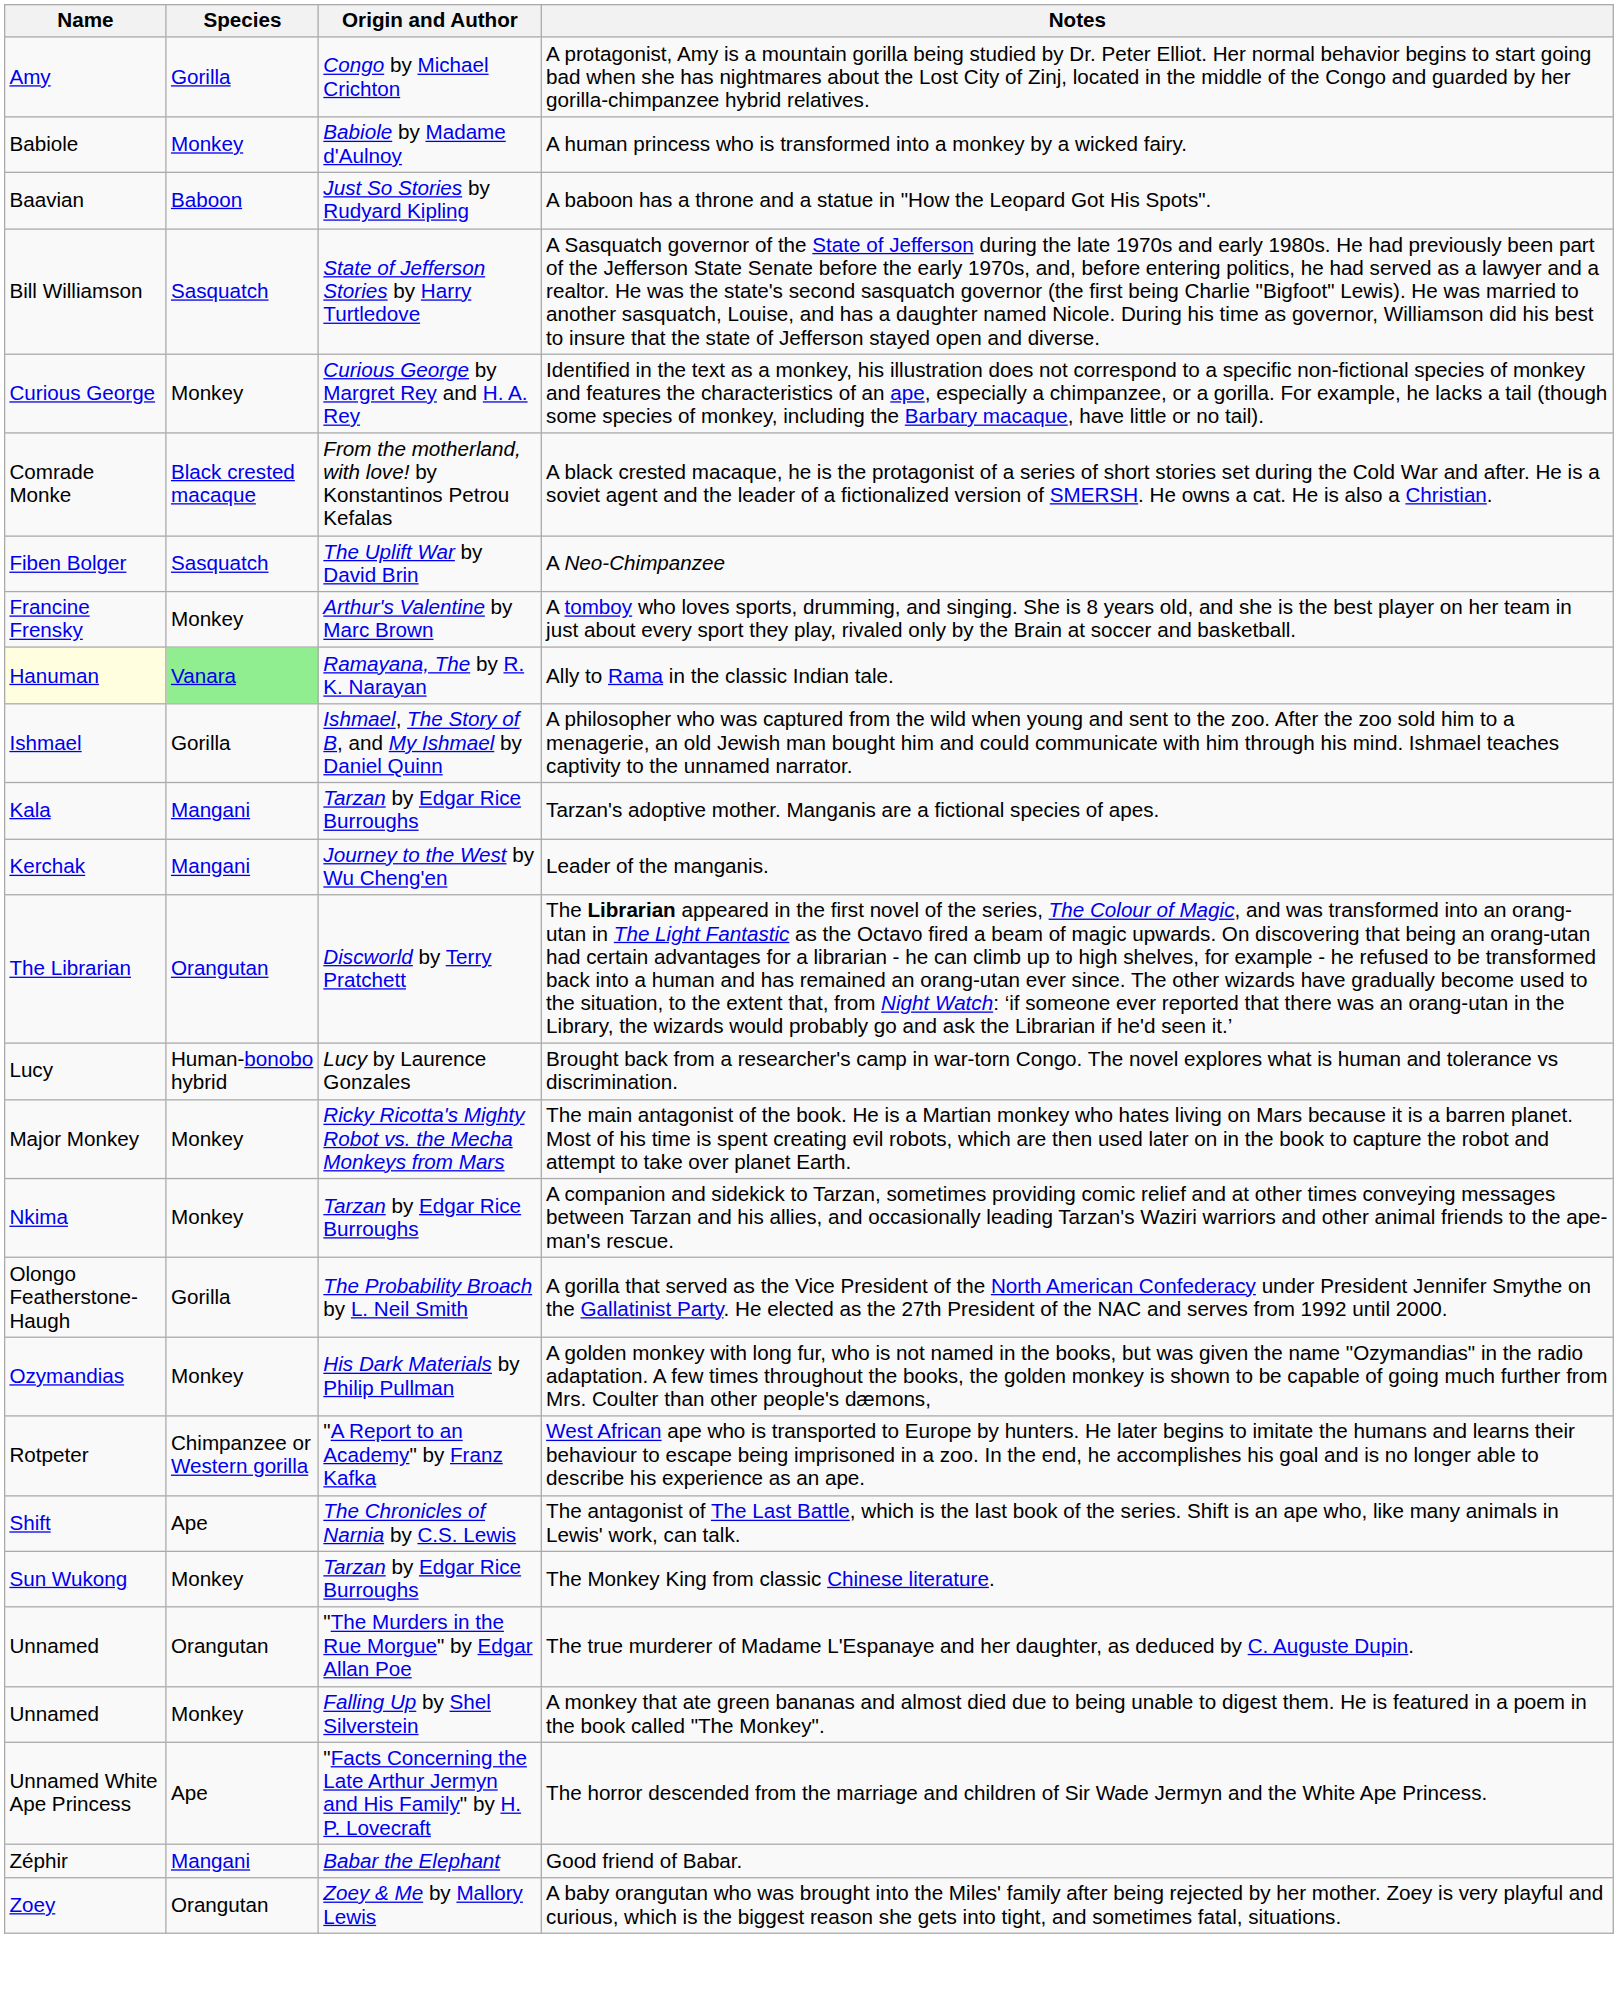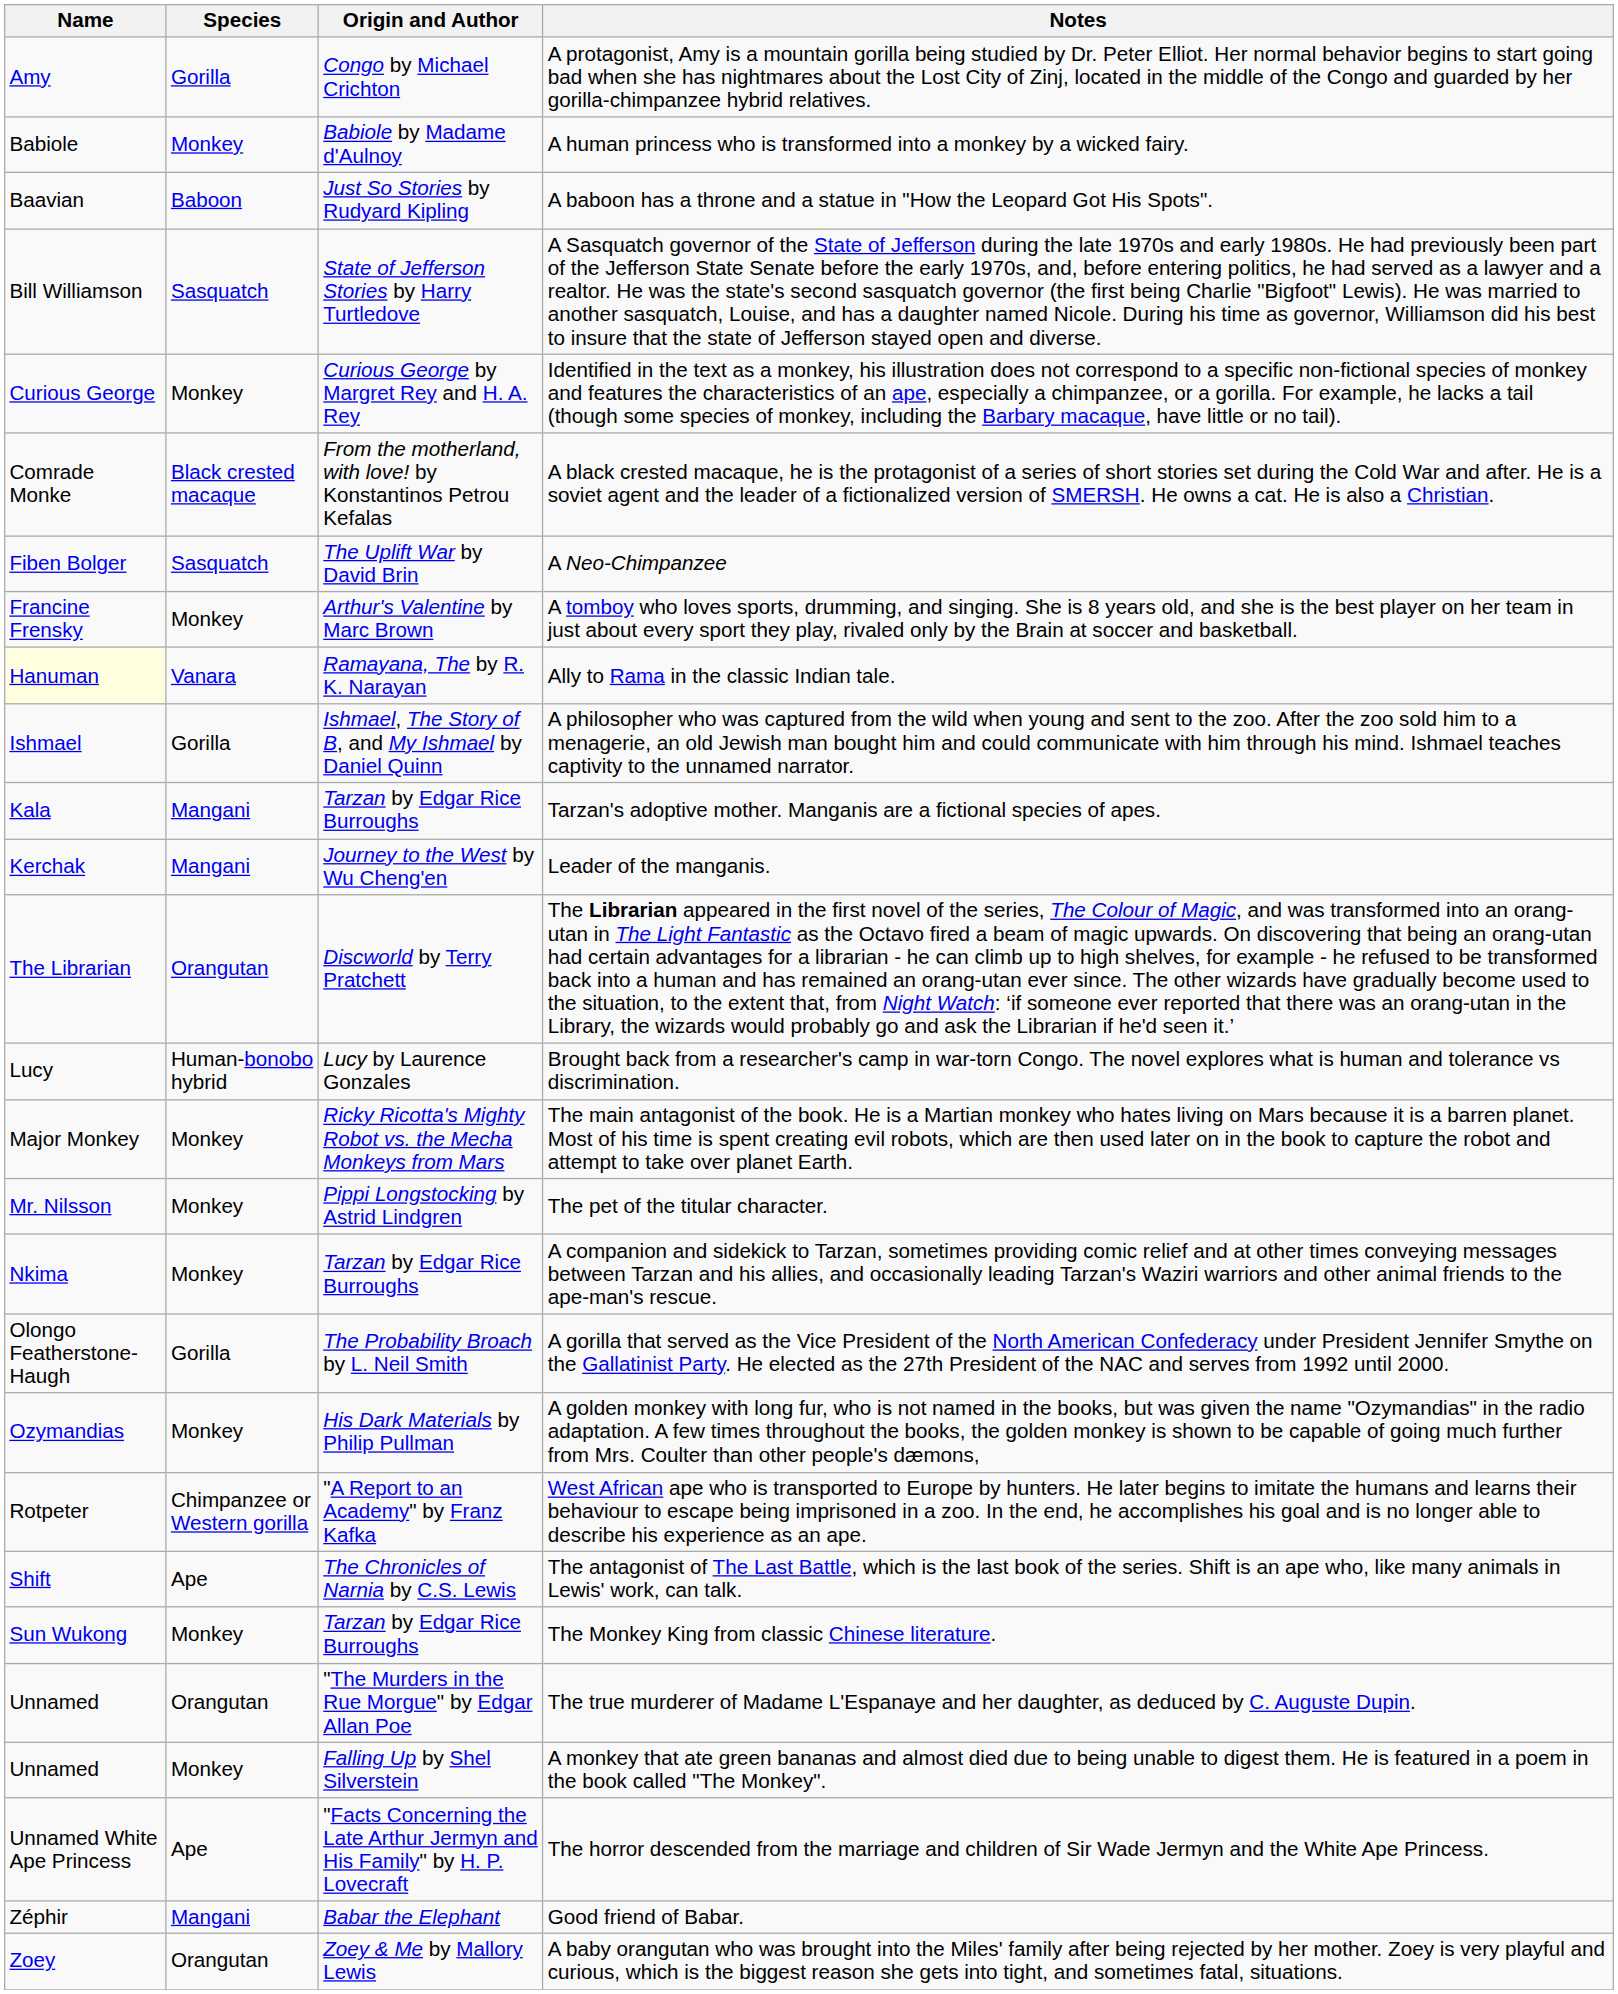Ally to Rama in the classic Indian tale. | Species: lightgreen background -> no background
+ row: Mr. Nilsson | Monkey | Pippi Longstocking by Astrid Lindgren | The pet of the titular character.
